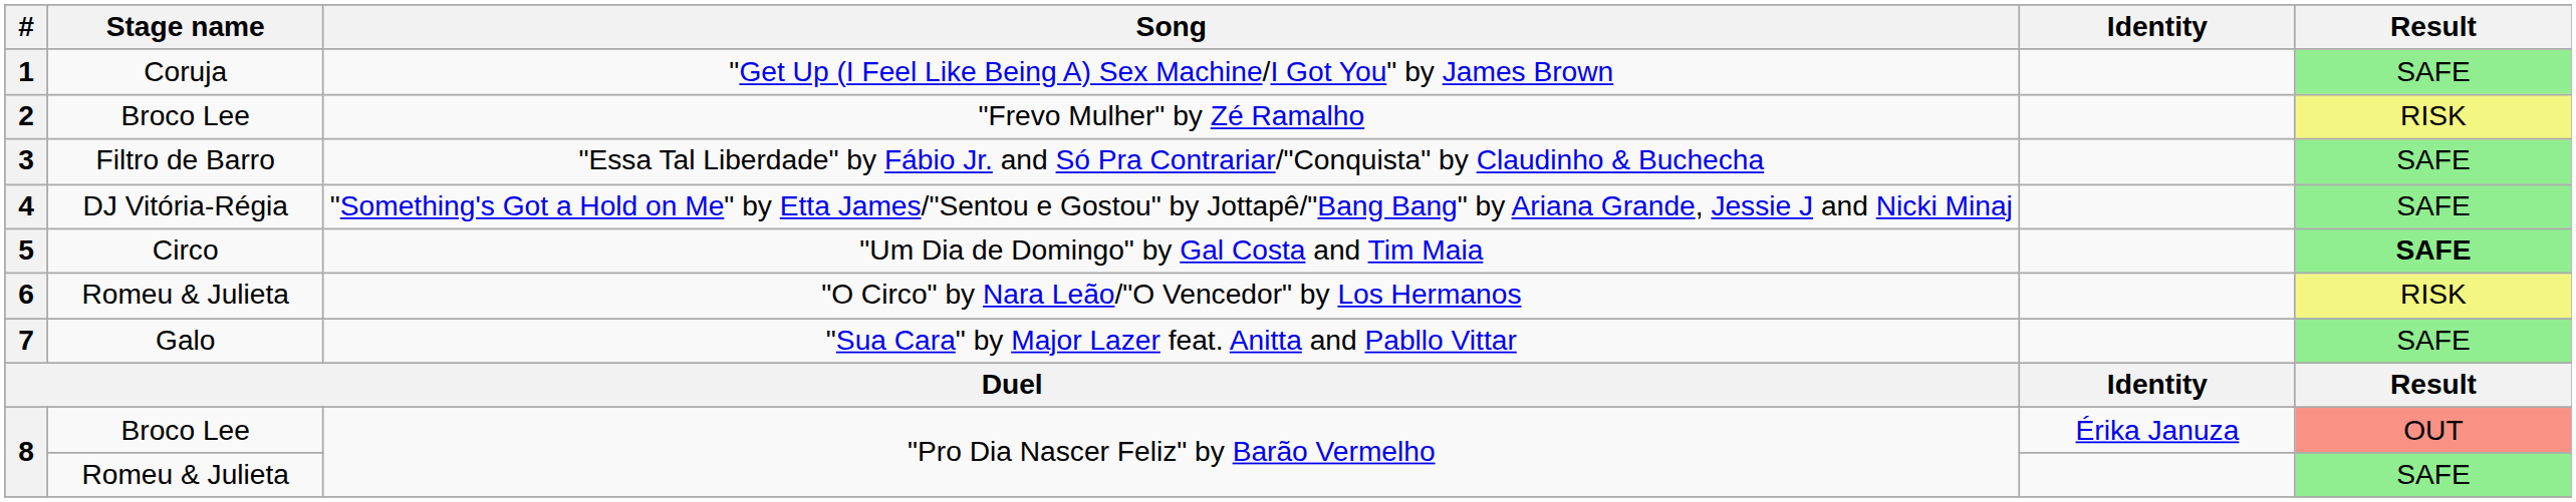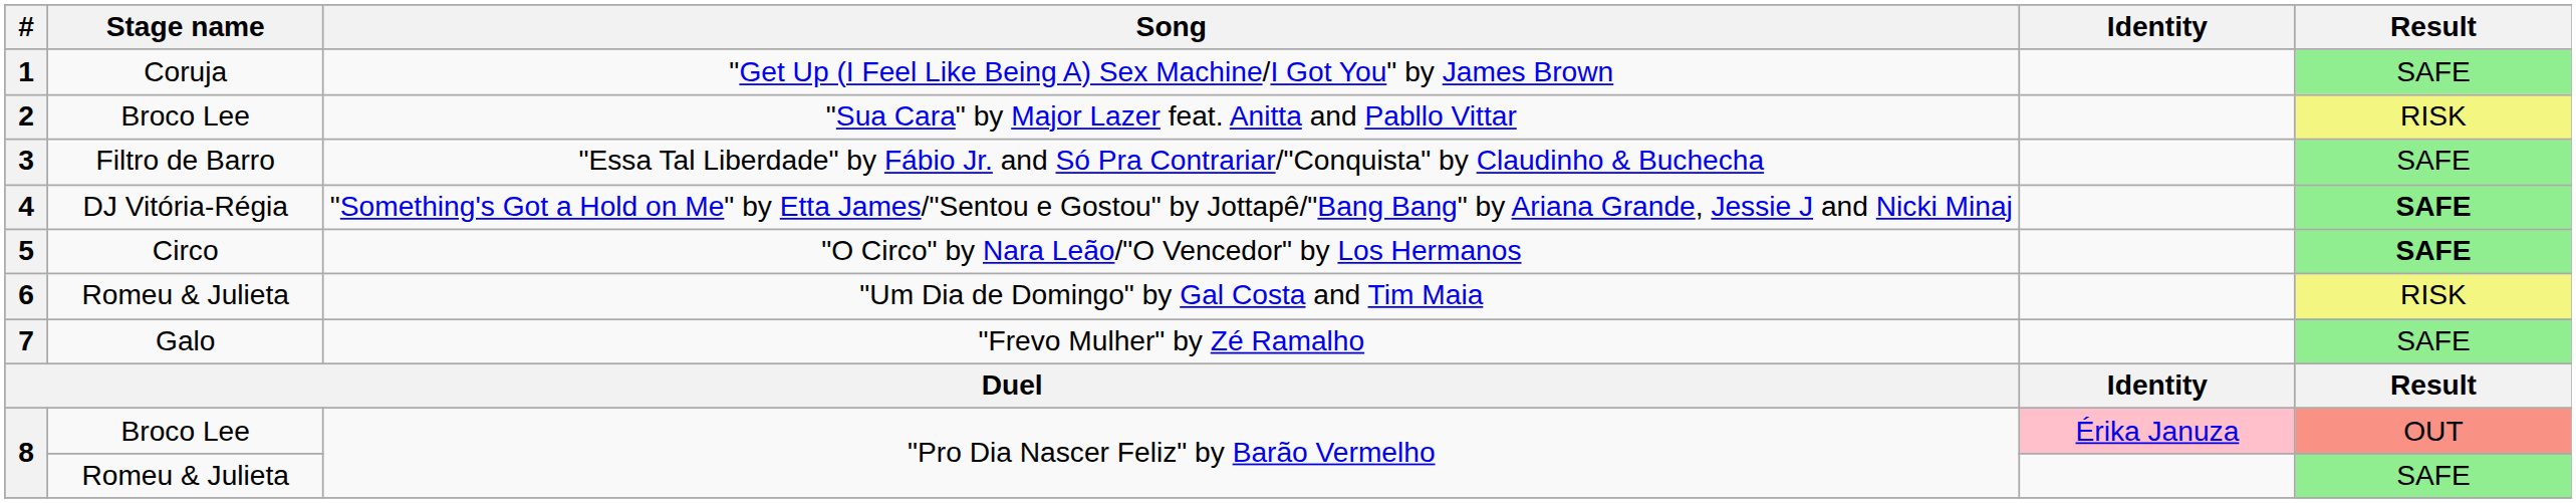2 | Song: "Frevo Mulher" by Zé Ramalho -> "Sua Cara" by Major Lazer feat. Anitta and Pabllo Vittar
4 | column 5: normal -> bold
5 | Song: "Um Dia de Domingo" by Gal Costa and Tim Maia -> "O Circo" by Nara Leão/"O Vencedor" by Los Hermanos
6 | Song: "O Circo" by Nara Leão/"O Vencedor" by Los Hermanos -> "Um Dia de Domingo" by Gal Costa and Tim Maia
7 | Song: "Sua Cara" by Major Lazer feat. Anitta and Pabllo Vittar -> "Frevo Mulher" by Zé Ramalho
8 / Broco Lee | Identity: no background -> pink background
